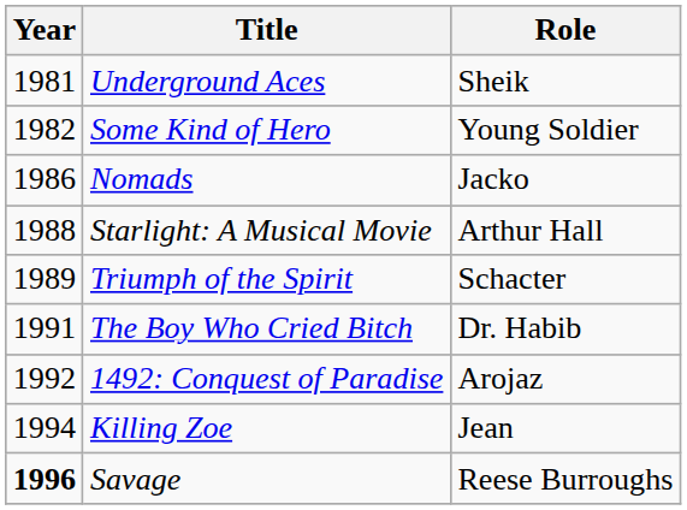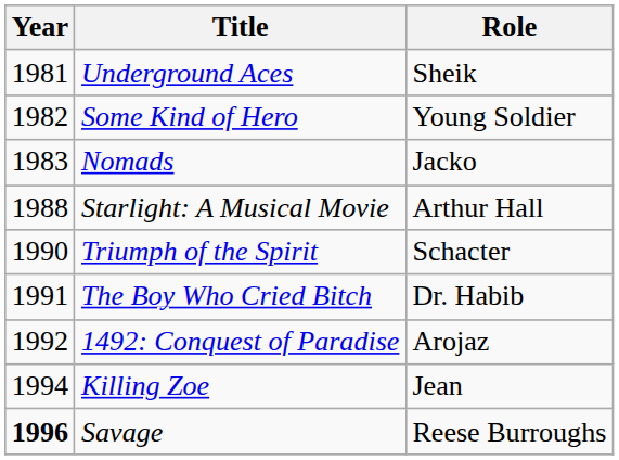Nomads | Year: 1986 -> 1983
Triumph of the Spirit | Year: 1989 -> 1990
